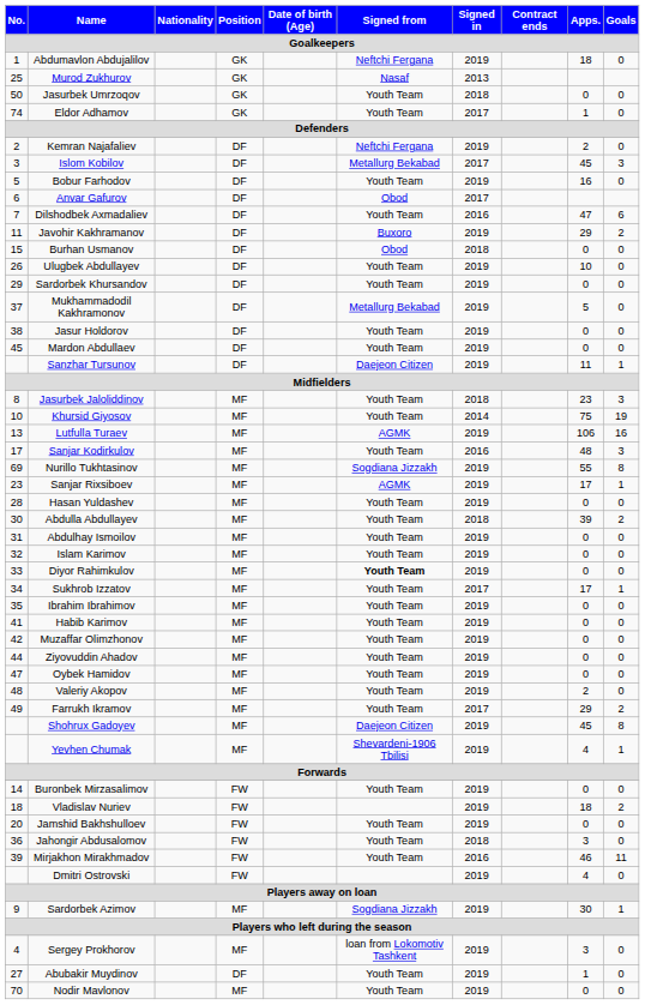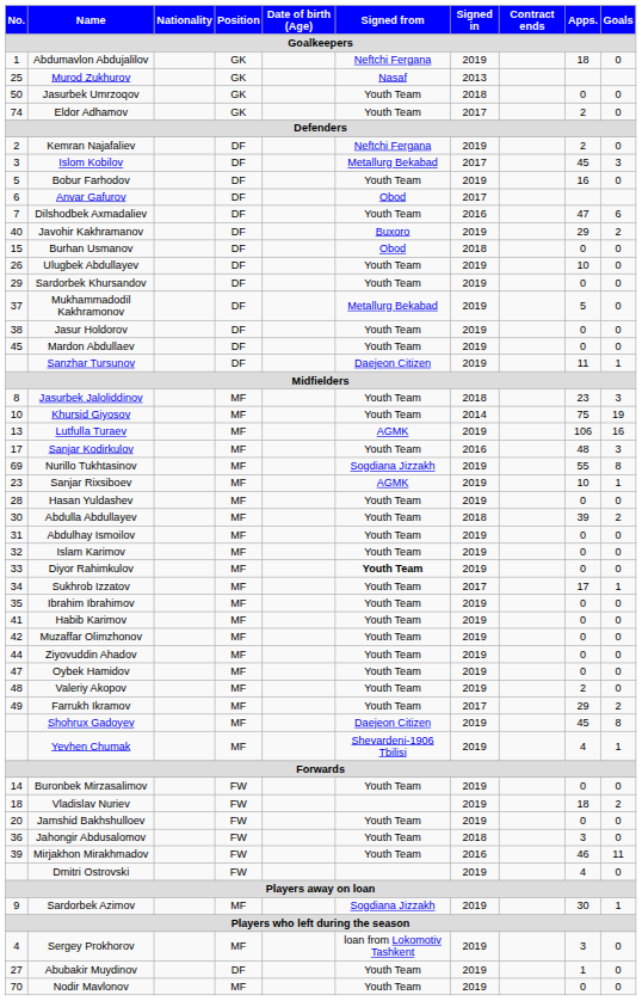Eldor Adhamov | Apps.: 1 -> 2
Javohir Kakhramanov | No.: 11 -> 40
Sanjar Rixsiboev | Apps.: 17 -> 10
